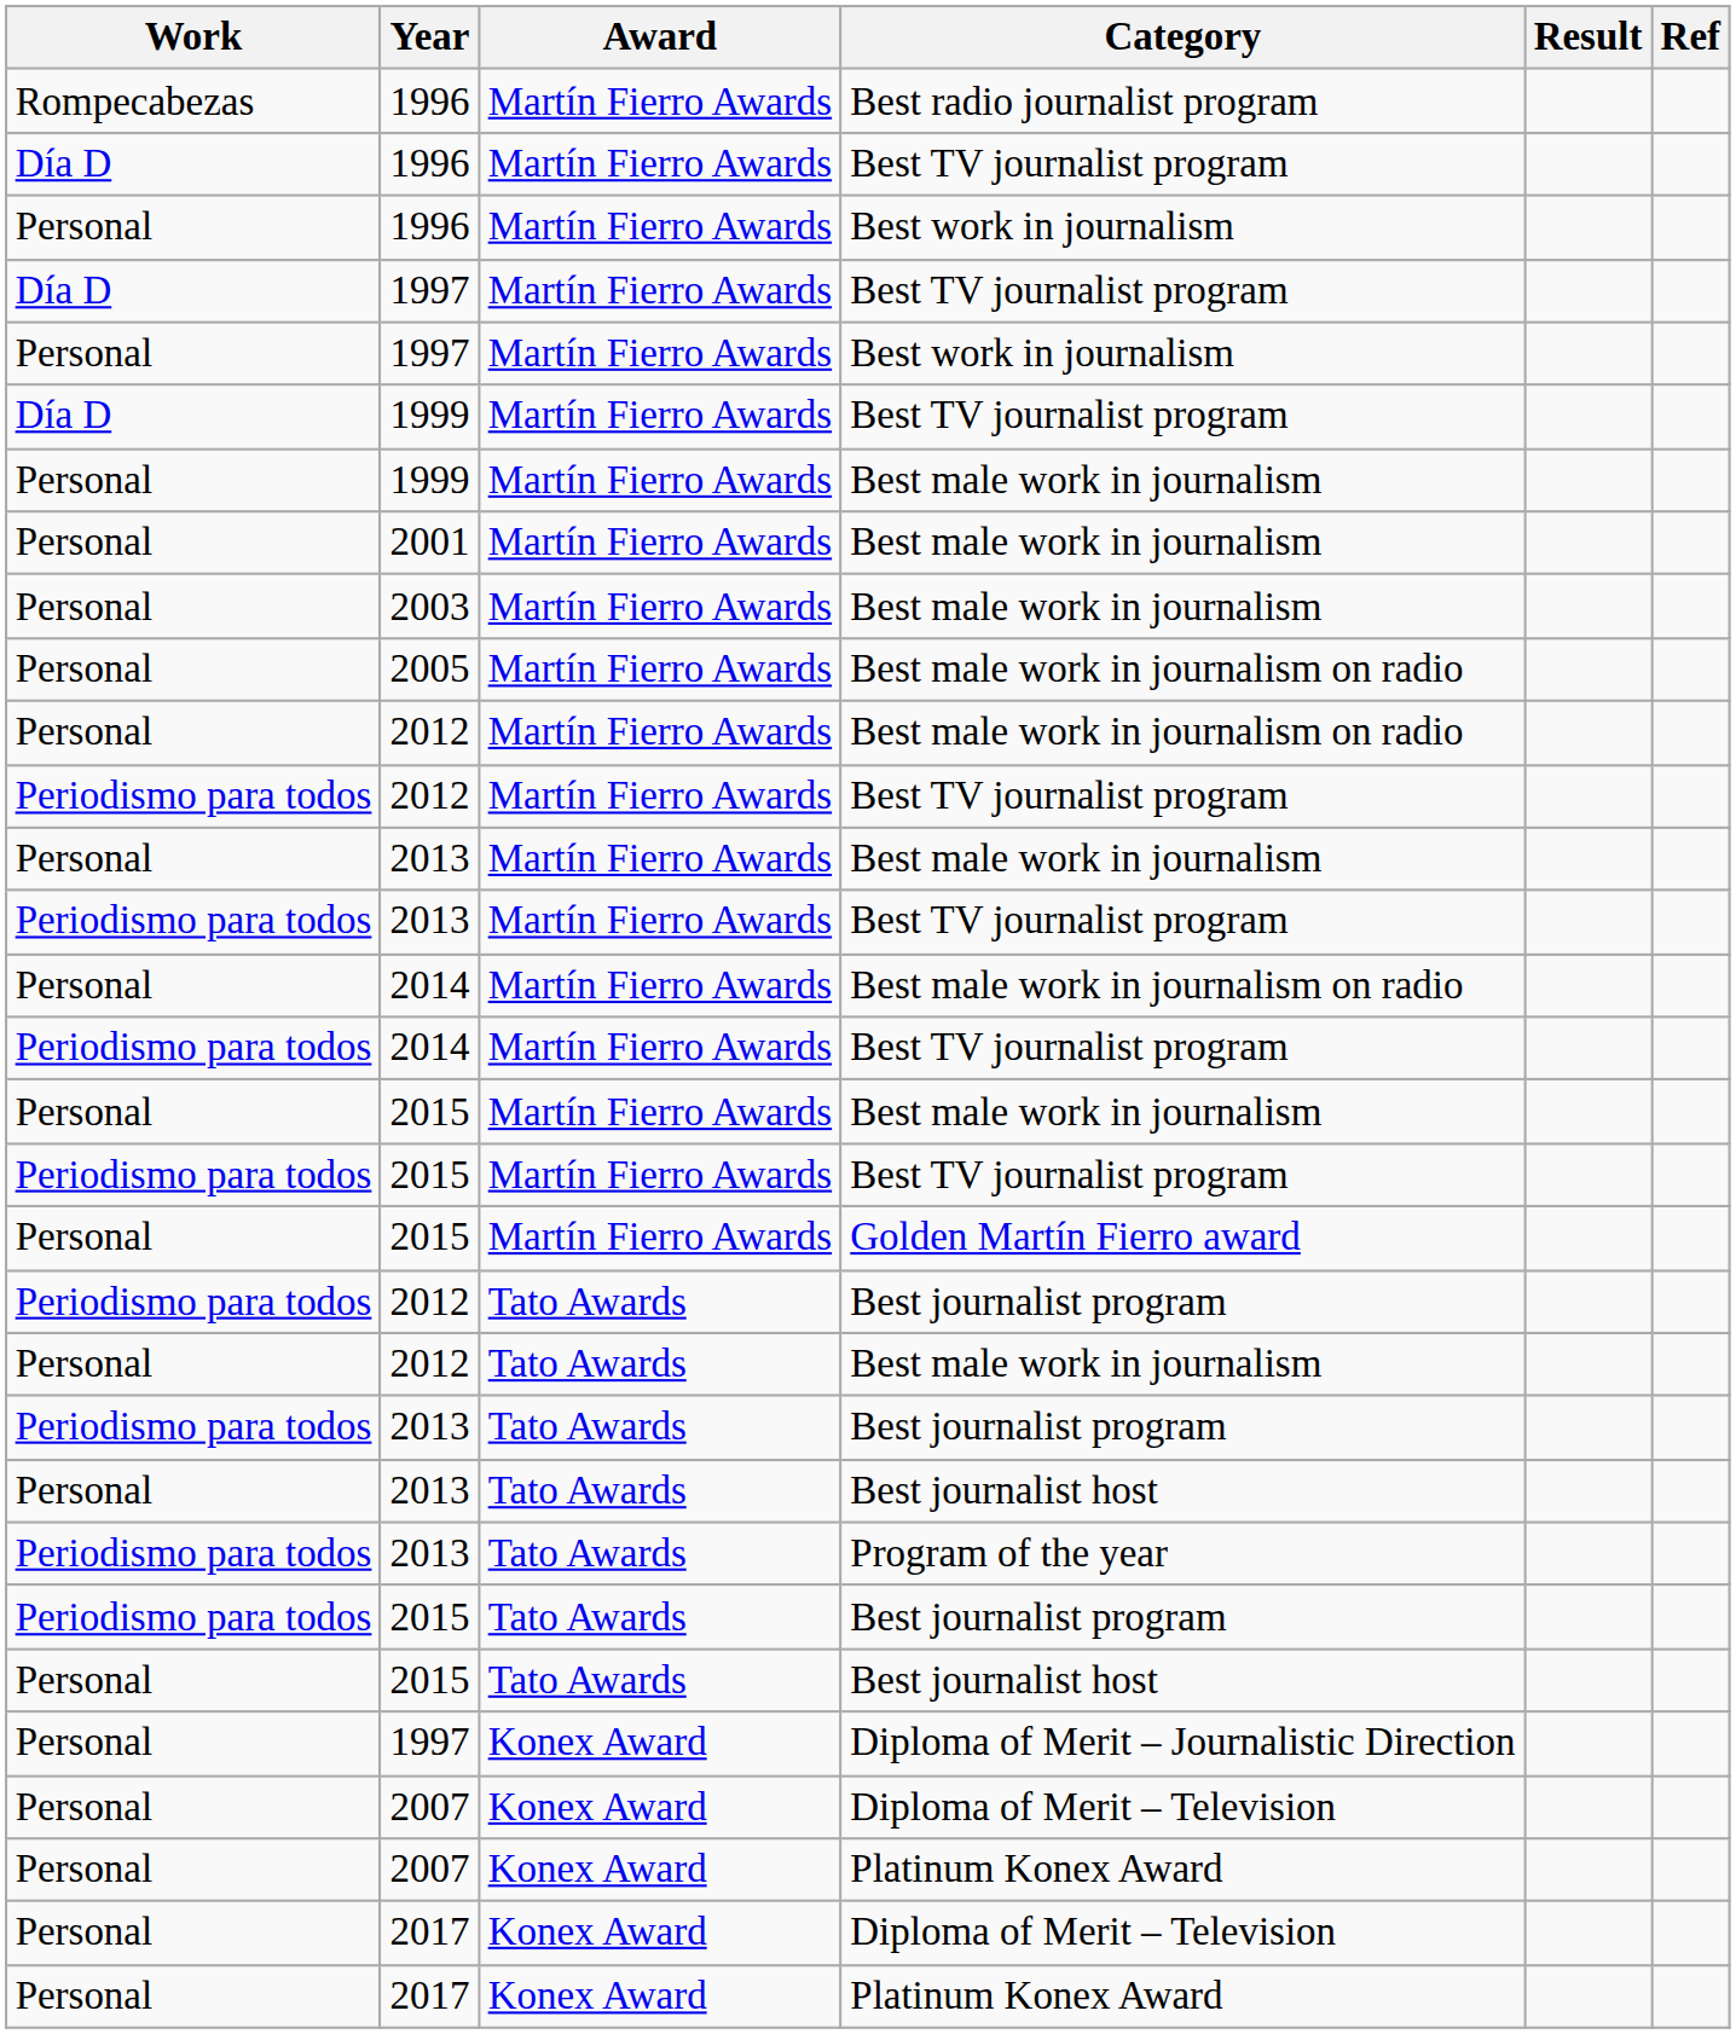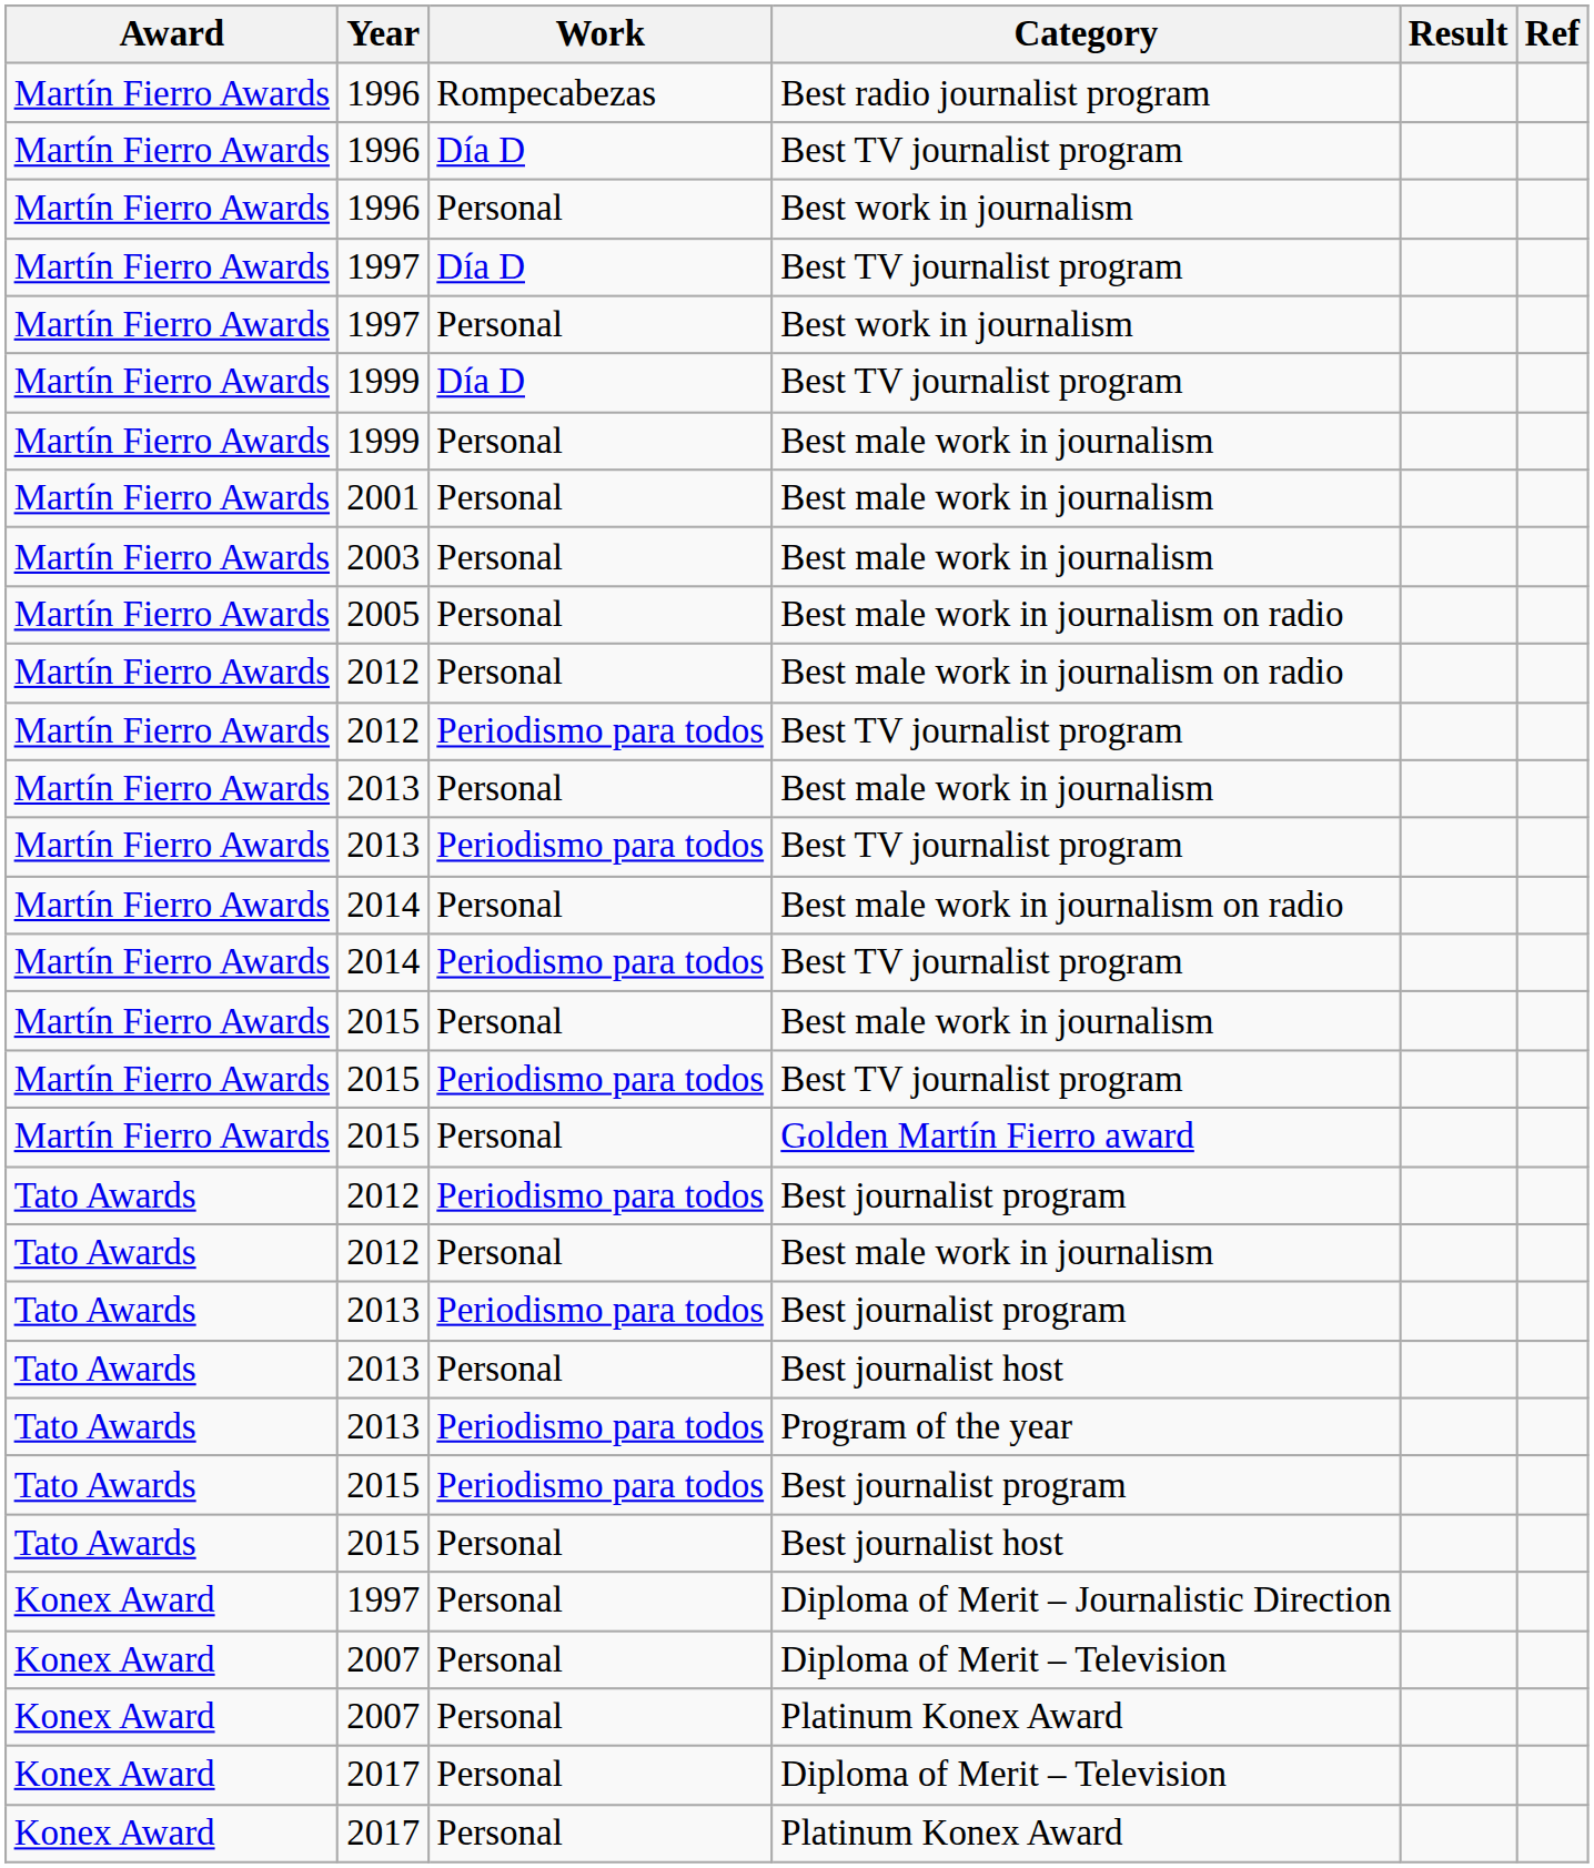columns swapped: Award <-> Work
